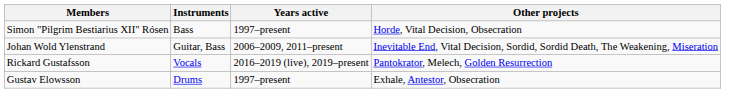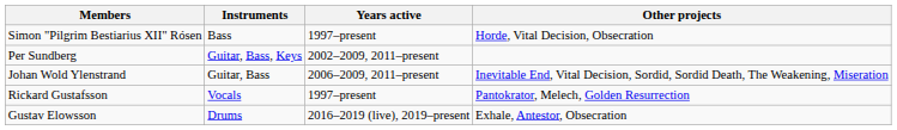+ row: Per Sundberg | Guitar, Bass, Keys | 2002–2009, 2011–present
Rickard Gustafsson | Years active: 2016–2019 (live), 2019–present -> 1997–present
Gustav Elowsson | Years active: 1997–present -> 2016–2019 (live), 2019–present
